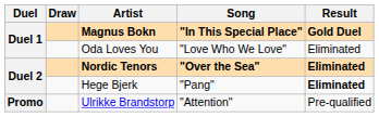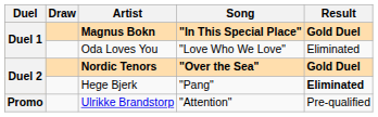Nordic Tenors | Result: Eliminated -> Gold Duel
